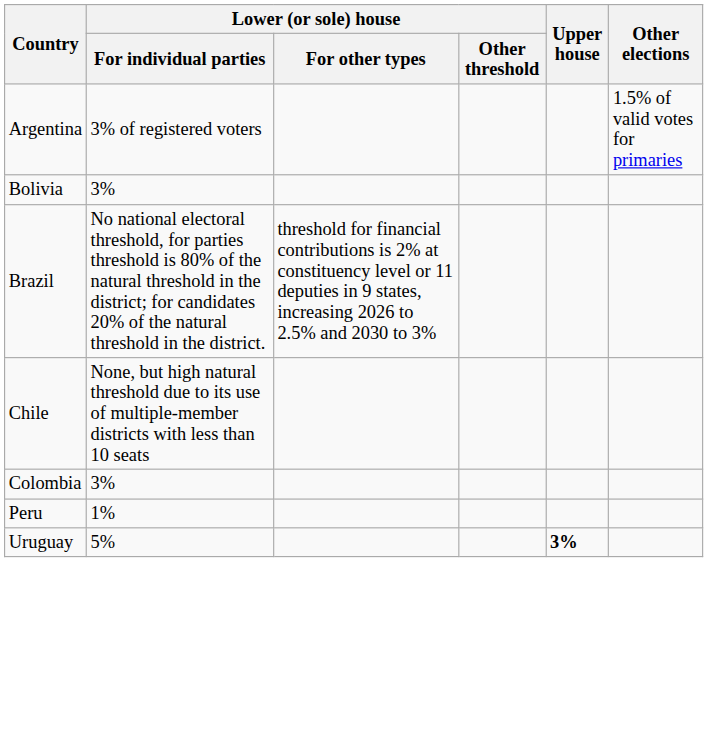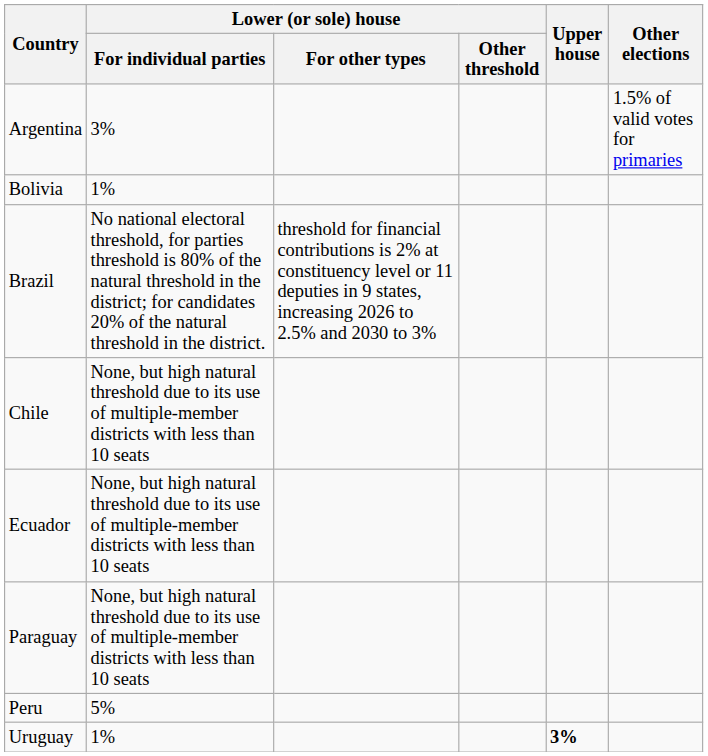Argentina | Lower (or sole) house / For individual parties: 3% of registered voters -> 3%
Bolivia | Lower (or sole) house / For individual parties: 3% -> 1%
- row: Colombia | 3%
+ row: Ecuador | None, but high natural threshold due to its use of multiple-member districts with less than 10 seats
+ row: Paraguay | None, but high natural threshold due to its use of multiple-member districts with less than 10 seats
Peru | Lower (or sole) house / For individual parties: 1% -> 5%
Uruguay | Lower (or sole) house / For individual parties: 5% -> 1%
